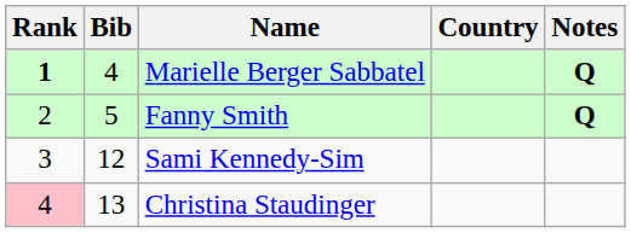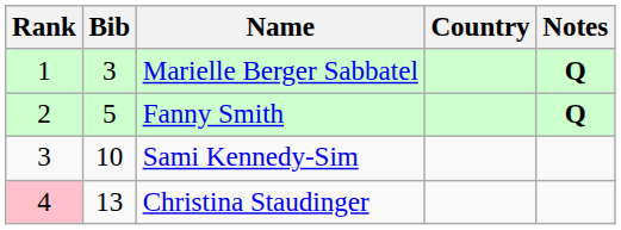Marielle Berger Sabbatel | Rank: bold -> normal
Marielle Berger Sabbatel | Bib: 4 -> 3
Sami Kennedy-Sim | Bib: 12 -> 10
